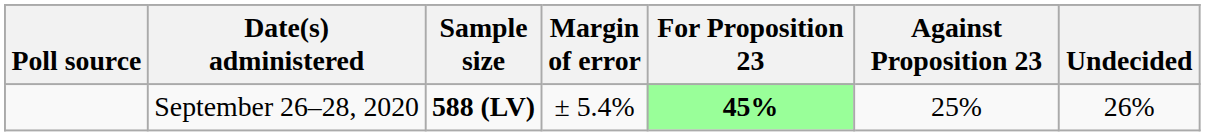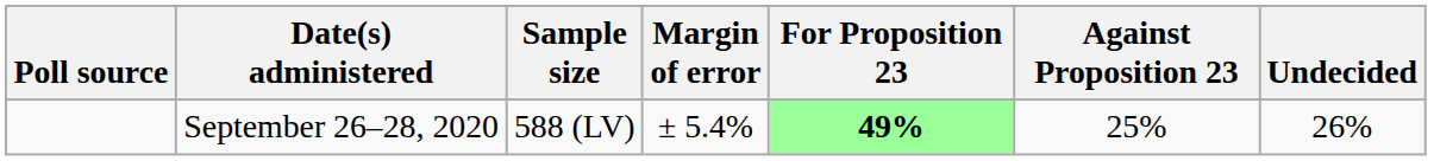September 26–28, 2020 | Sample size: bold -> normal
September 26–28, 2020 | For Proposition 23: 45% -> 49%
